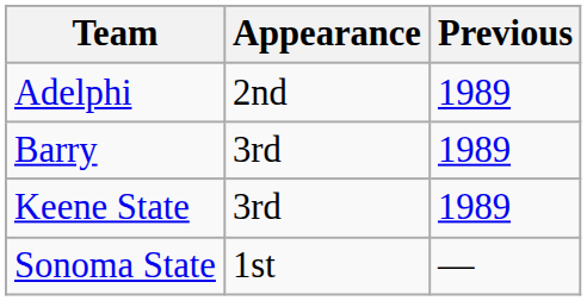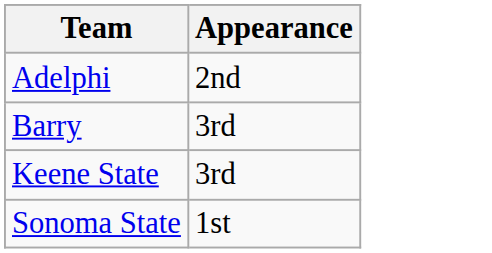- column: Previous | 1989 | 1989 | 1989 | —
